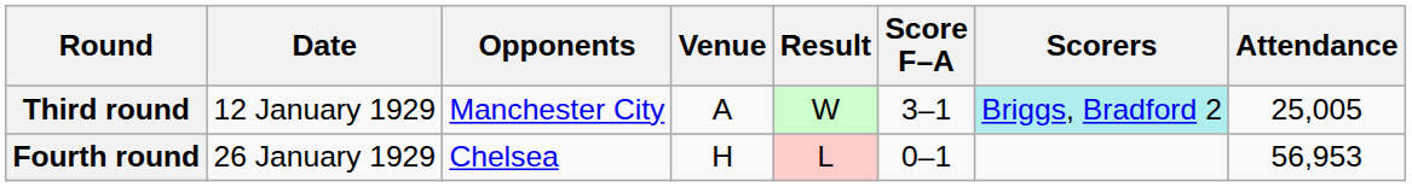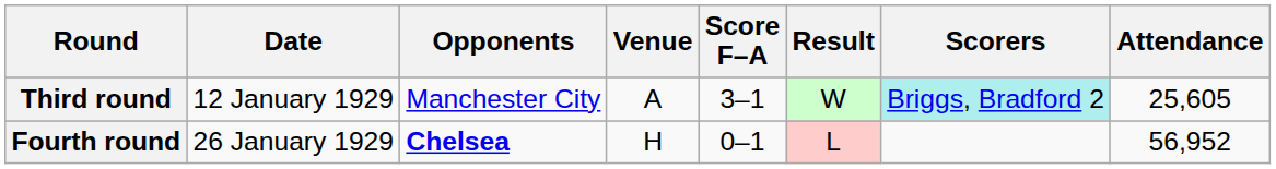columns swapped: Result <-> Score F–A
Third round | Attendance: 25,005 -> 25,605
Fourth round | Opponents: normal -> bold
Fourth round | Attendance: 56,953 -> 56,952
